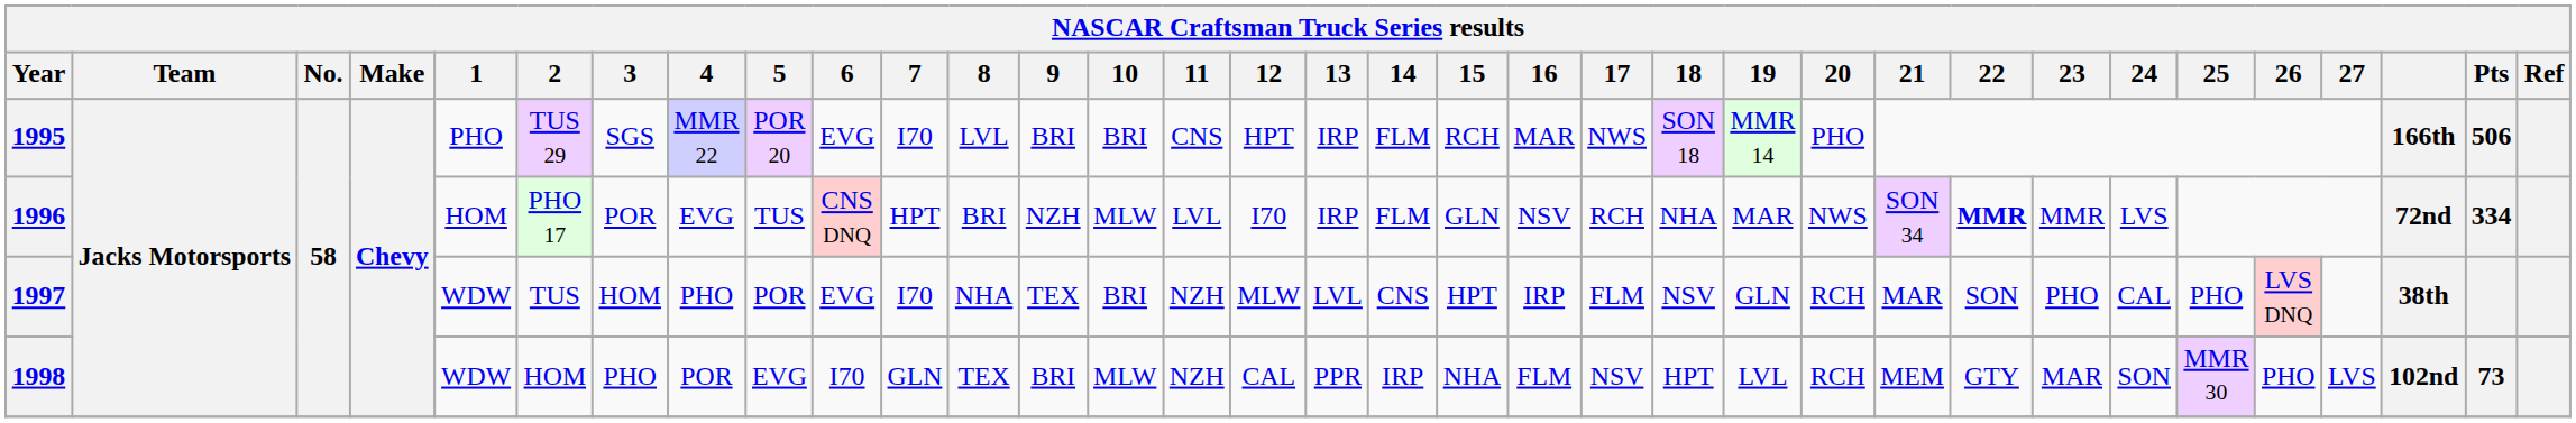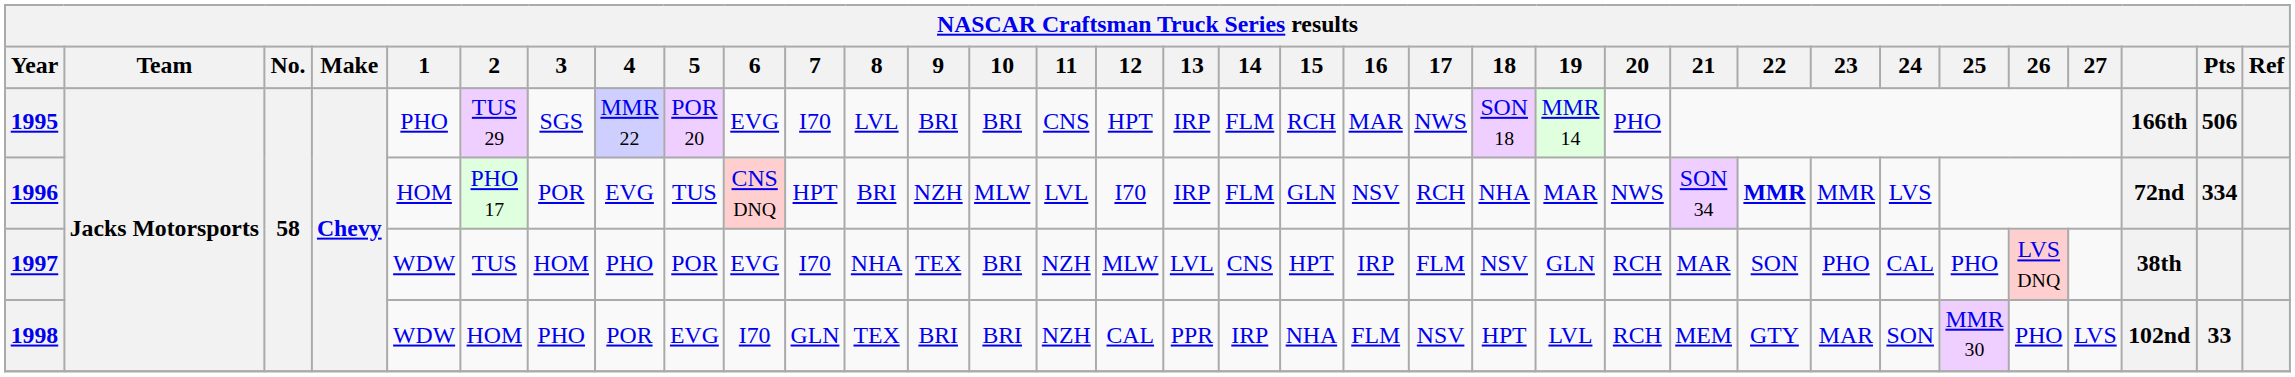1998 | 10: MLW -> BRI
1998 | Pts: 73 -> 33
